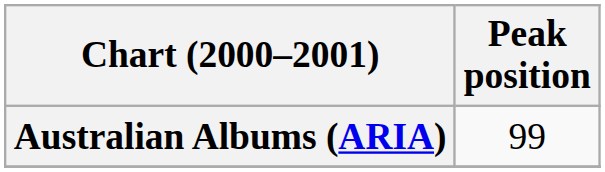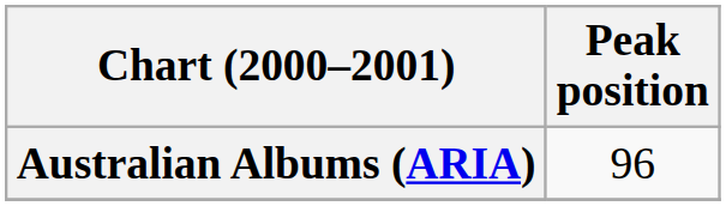Australian Albums (ARIA) | Peak position: 99 -> 96
